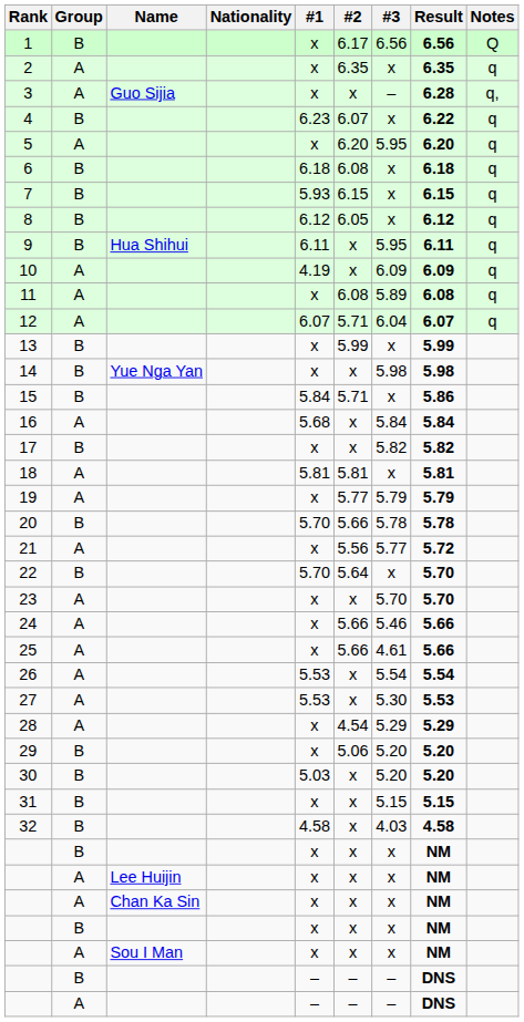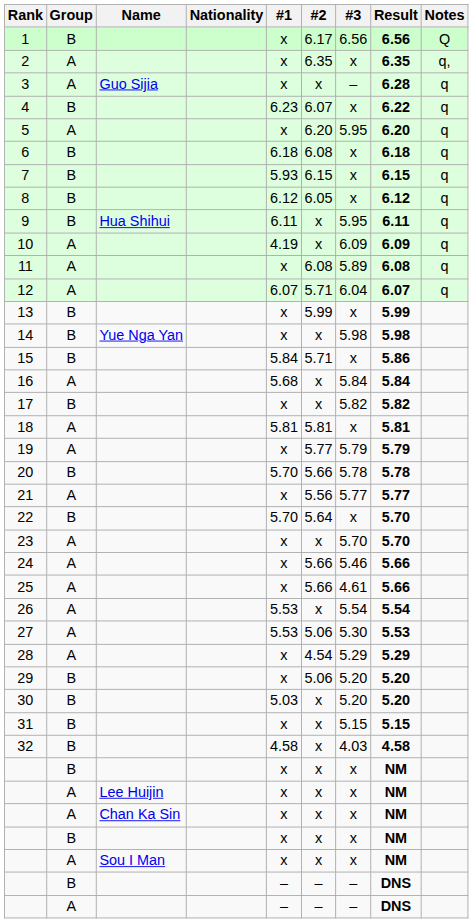2 | Notes: q -> q,
3 | Notes: q, -> q
21 | Result: 5.72 -> 5.77
27 | #2: x -> 5.06
